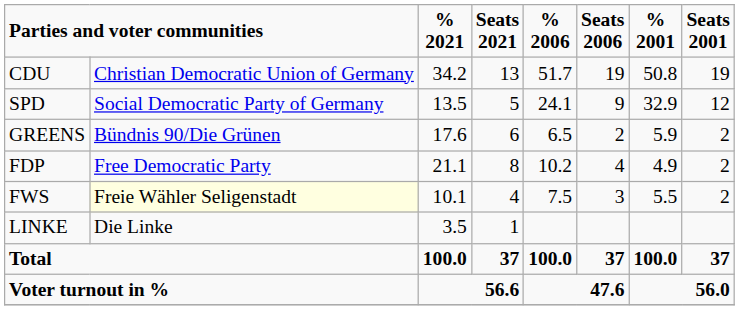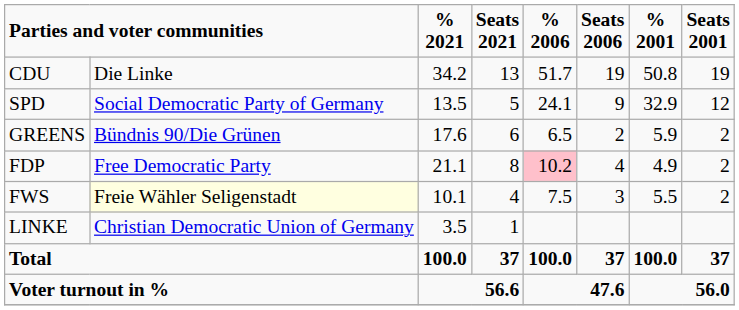CDU | column 2: Christian Democratic Union of Germany -> Die Linke
FDP | % 2006: no background -> pink background
LINKE | column 2: Die Linke -> Christian Democratic Union of Germany
